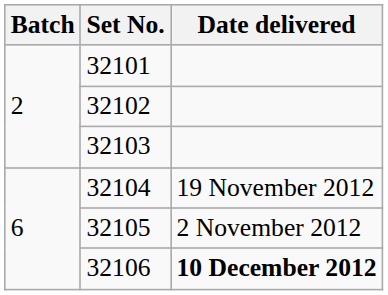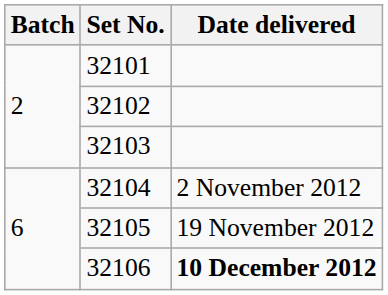32104 | Date delivered: 19 November 2012 -> 2 November 2012
32105 | Date delivered: 2 November 2012 -> 19 November 2012
